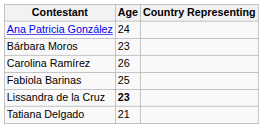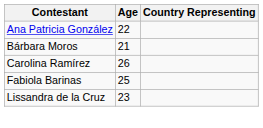Ana Patricia González | Age: 24 -> 22
Bárbara Moros | Age: 23 -> 21
Lissandra de la Cruz | Age: bold -> normal
- row: Tatiana Delgado | 21
